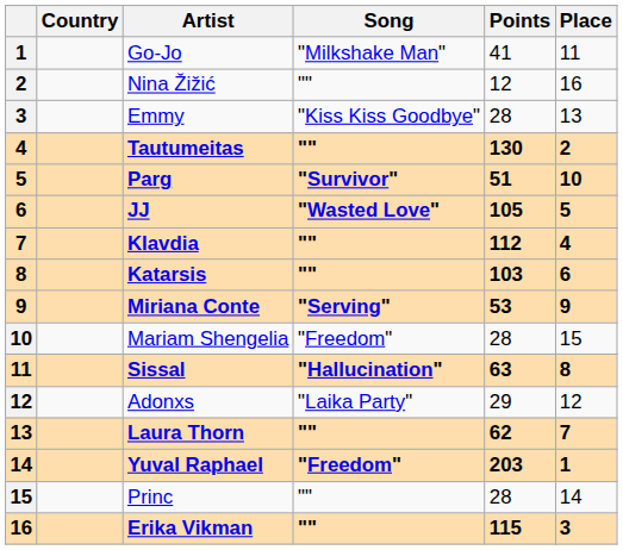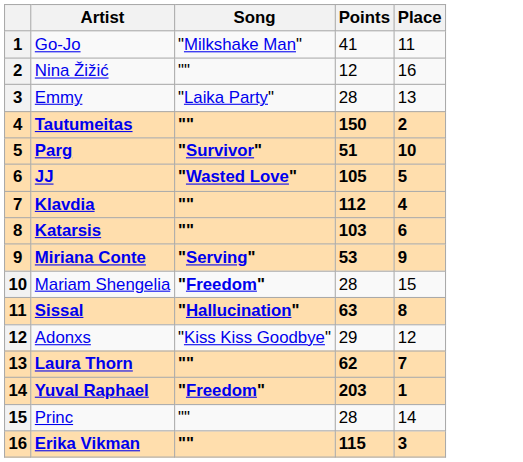- column: Country
Emmy | Song: "Kiss Kiss Goodbye" -> "Laika Party"
Tautumeitas | Points: 130 -> 150
Mariam Shengelia | Song: normal -> bold
Adonxs | Song: "Laika Party" -> "Kiss Kiss Goodbye"
